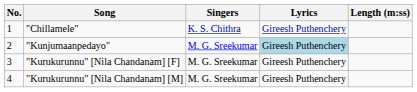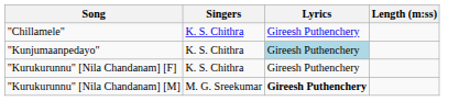- column: No. | 1 | 2 | 3 | 4
"Kunjumaanpedayo" | Singers: M. G. Sreekumar -> K. S. Chithra
"Kurukurunnu" [Nila Chandanam] [F] | Singers: M. G. Sreekumar -> K. S. Chithra
"Kurukurunnu" [Nila Chandanam] [M] | Lyrics: normal -> bold
